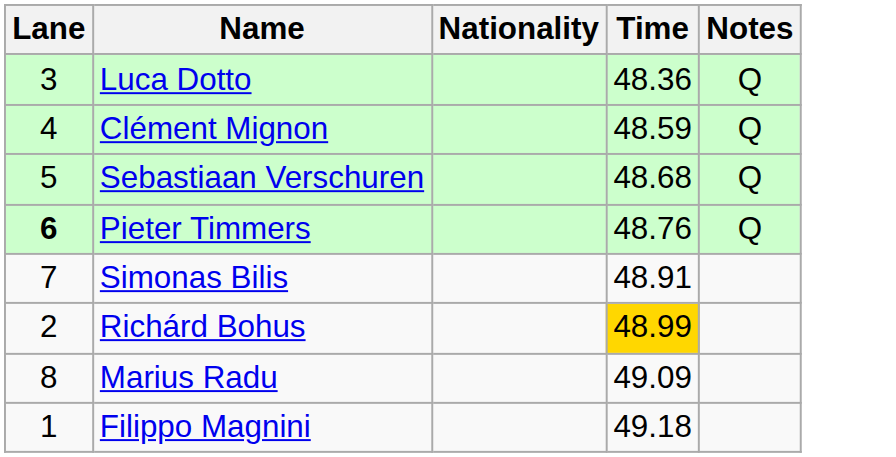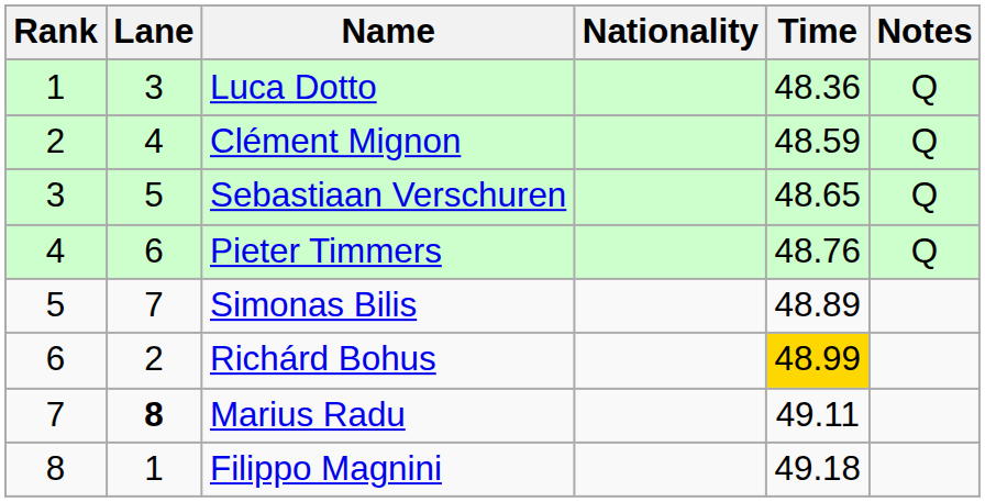+ column: Rank | 1 | 2 | 3 | 4 | 5 | 6 | 7 | 8
Sebastiaan Verschuren | Time: 48.68 -> 48.65
Pieter Timmers | Lane: bold -> normal
Simonas Bilis | Time: 48.91 -> 48.89
Marius Radu | Lane: normal -> bold
Marius Radu | Time: 49.09 -> 49.11
